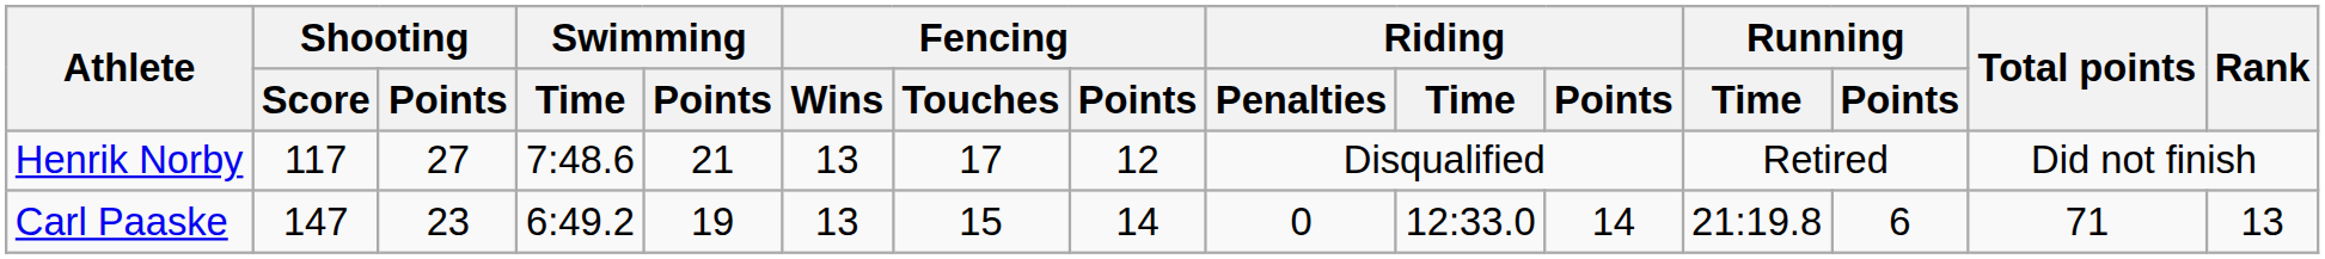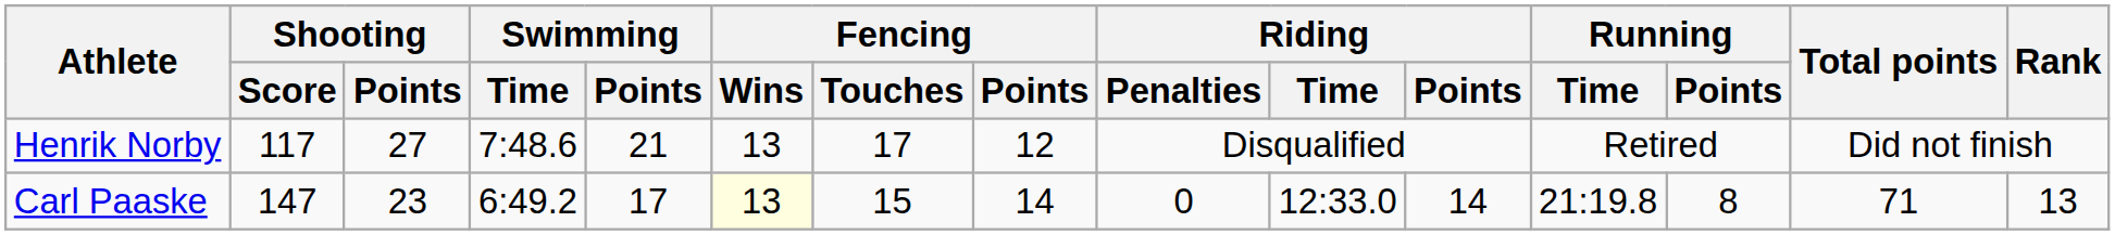Carl Paaske | Swimming / Points: 19 -> 17
Carl Paaske | Fencing / Wins: no background -> lightyellow background
Carl Paaske | Running / Points: 6 -> 8
